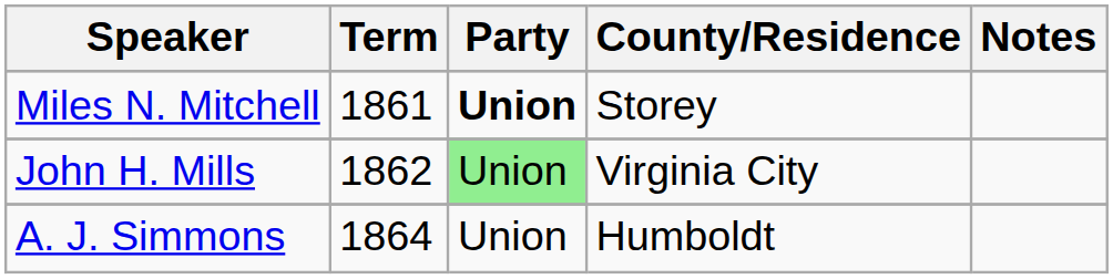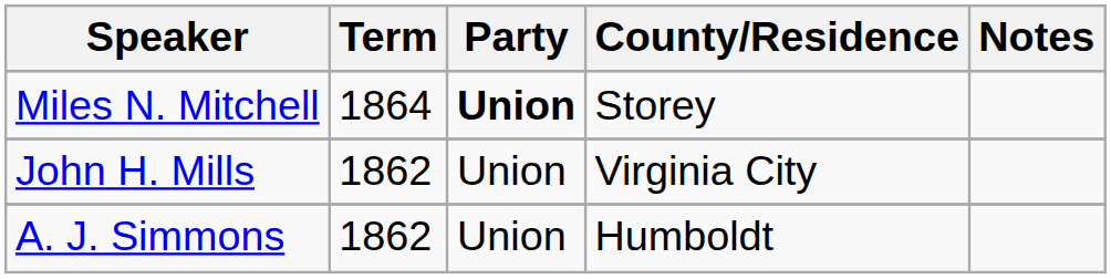Miles N. Mitchell | Term: 1861 -> 1864
John H. Mills | Party: lightgreen background -> no background
A. J. Simmons | Term: 1864 -> 1862
